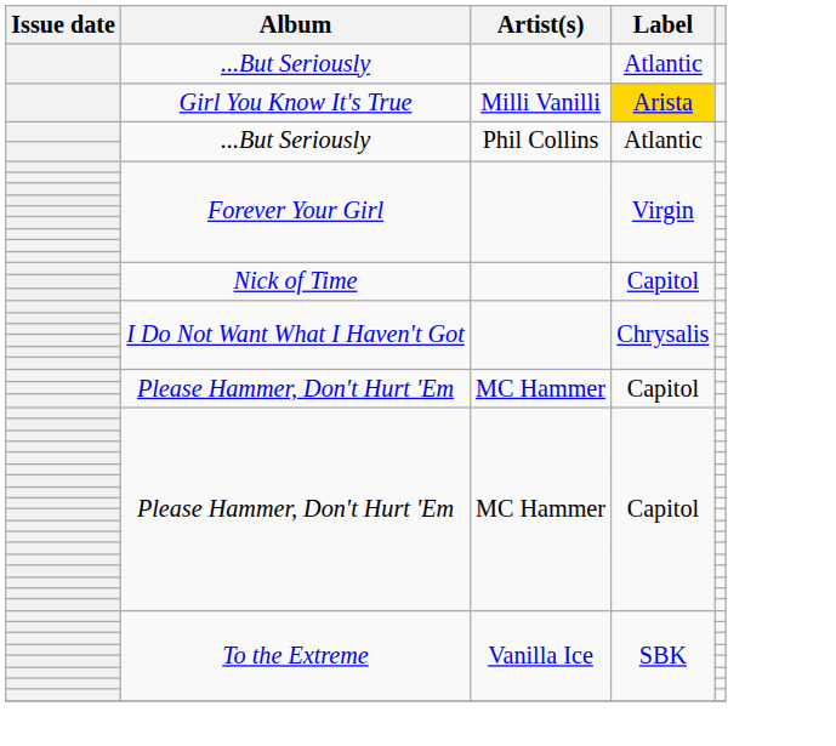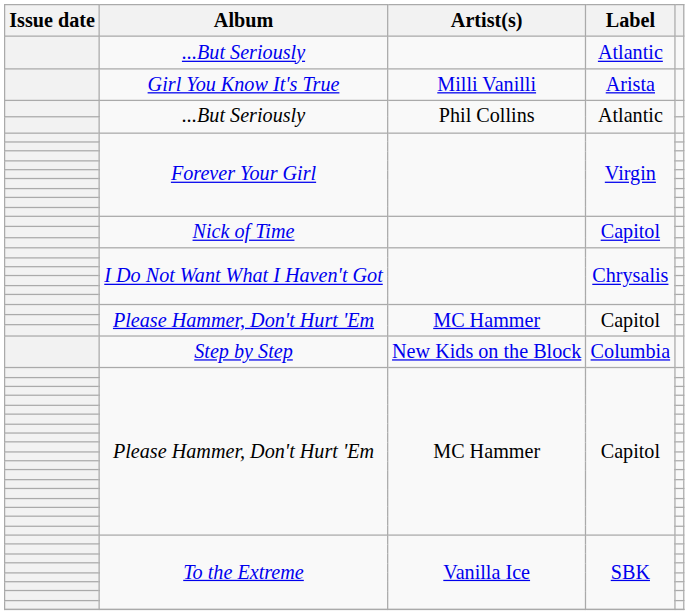Girl You Know It's True | Label: gold background -> no background
+ row: Step by Step | New Kids on the Block | Columbia
